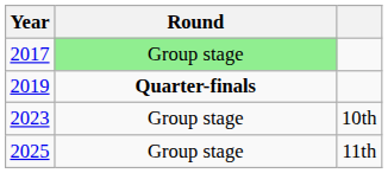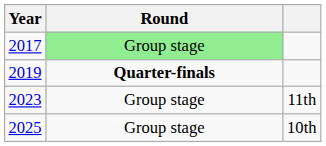2023 | column 3: 10th -> 11th
2025 | column 3: 11th -> 10th
